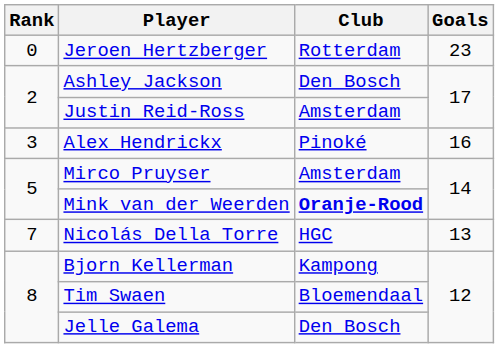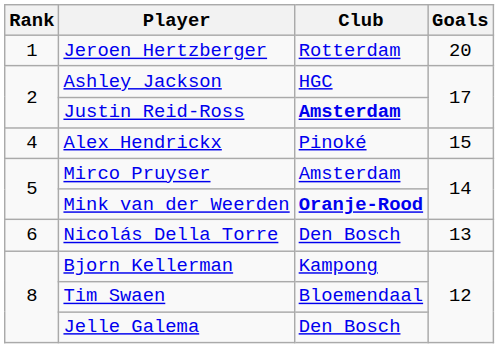Jeroen Hertzberger | Rank: 0 -> 1
Jeroen Hertzberger | Goals: 23 -> 20
Ashley Jackson | Club: Den Bosch -> HGC
Justin Reid-Ross | Club: normal -> bold
Alex Hendrickx | Rank: 3 -> 4
Alex Hendrickx | Goals: 16 -> 15
Nicolás Della Torre | Rank: 7 -> 6
Nicolás Della Torre | Club: HGC -> Den Bosch
